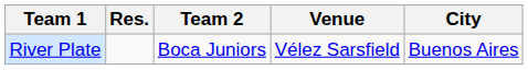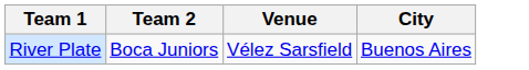- column: Res.
